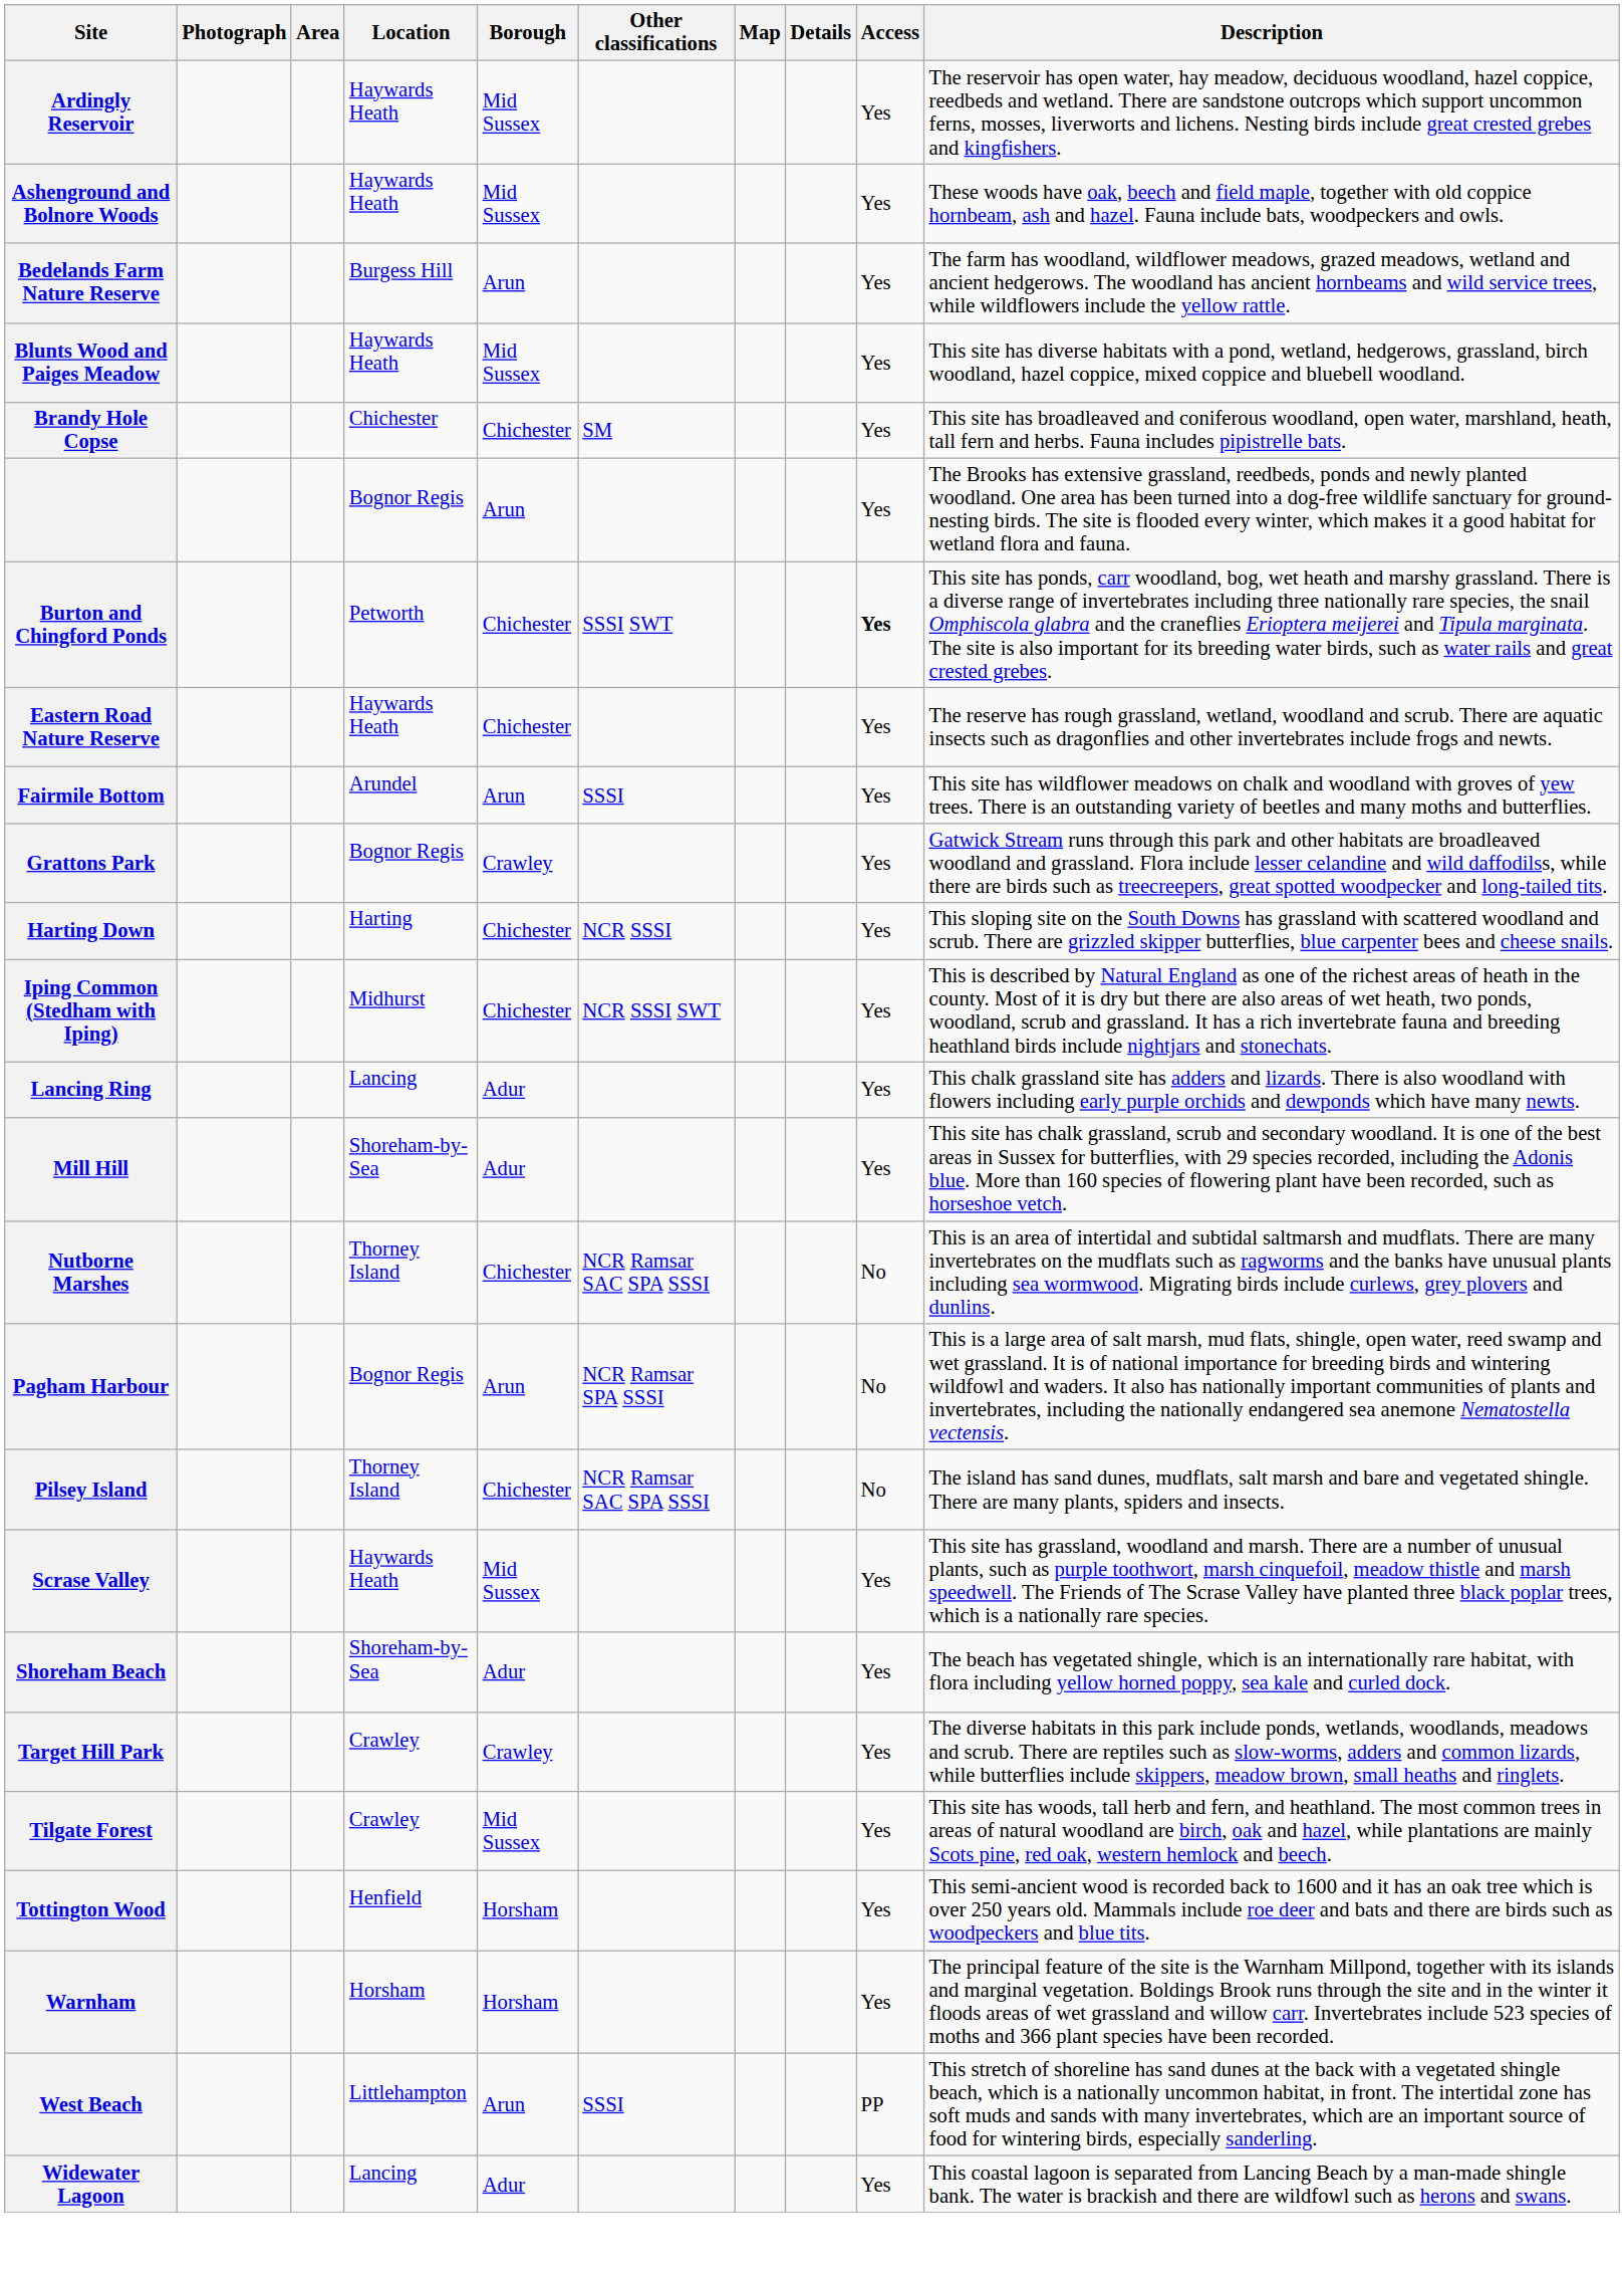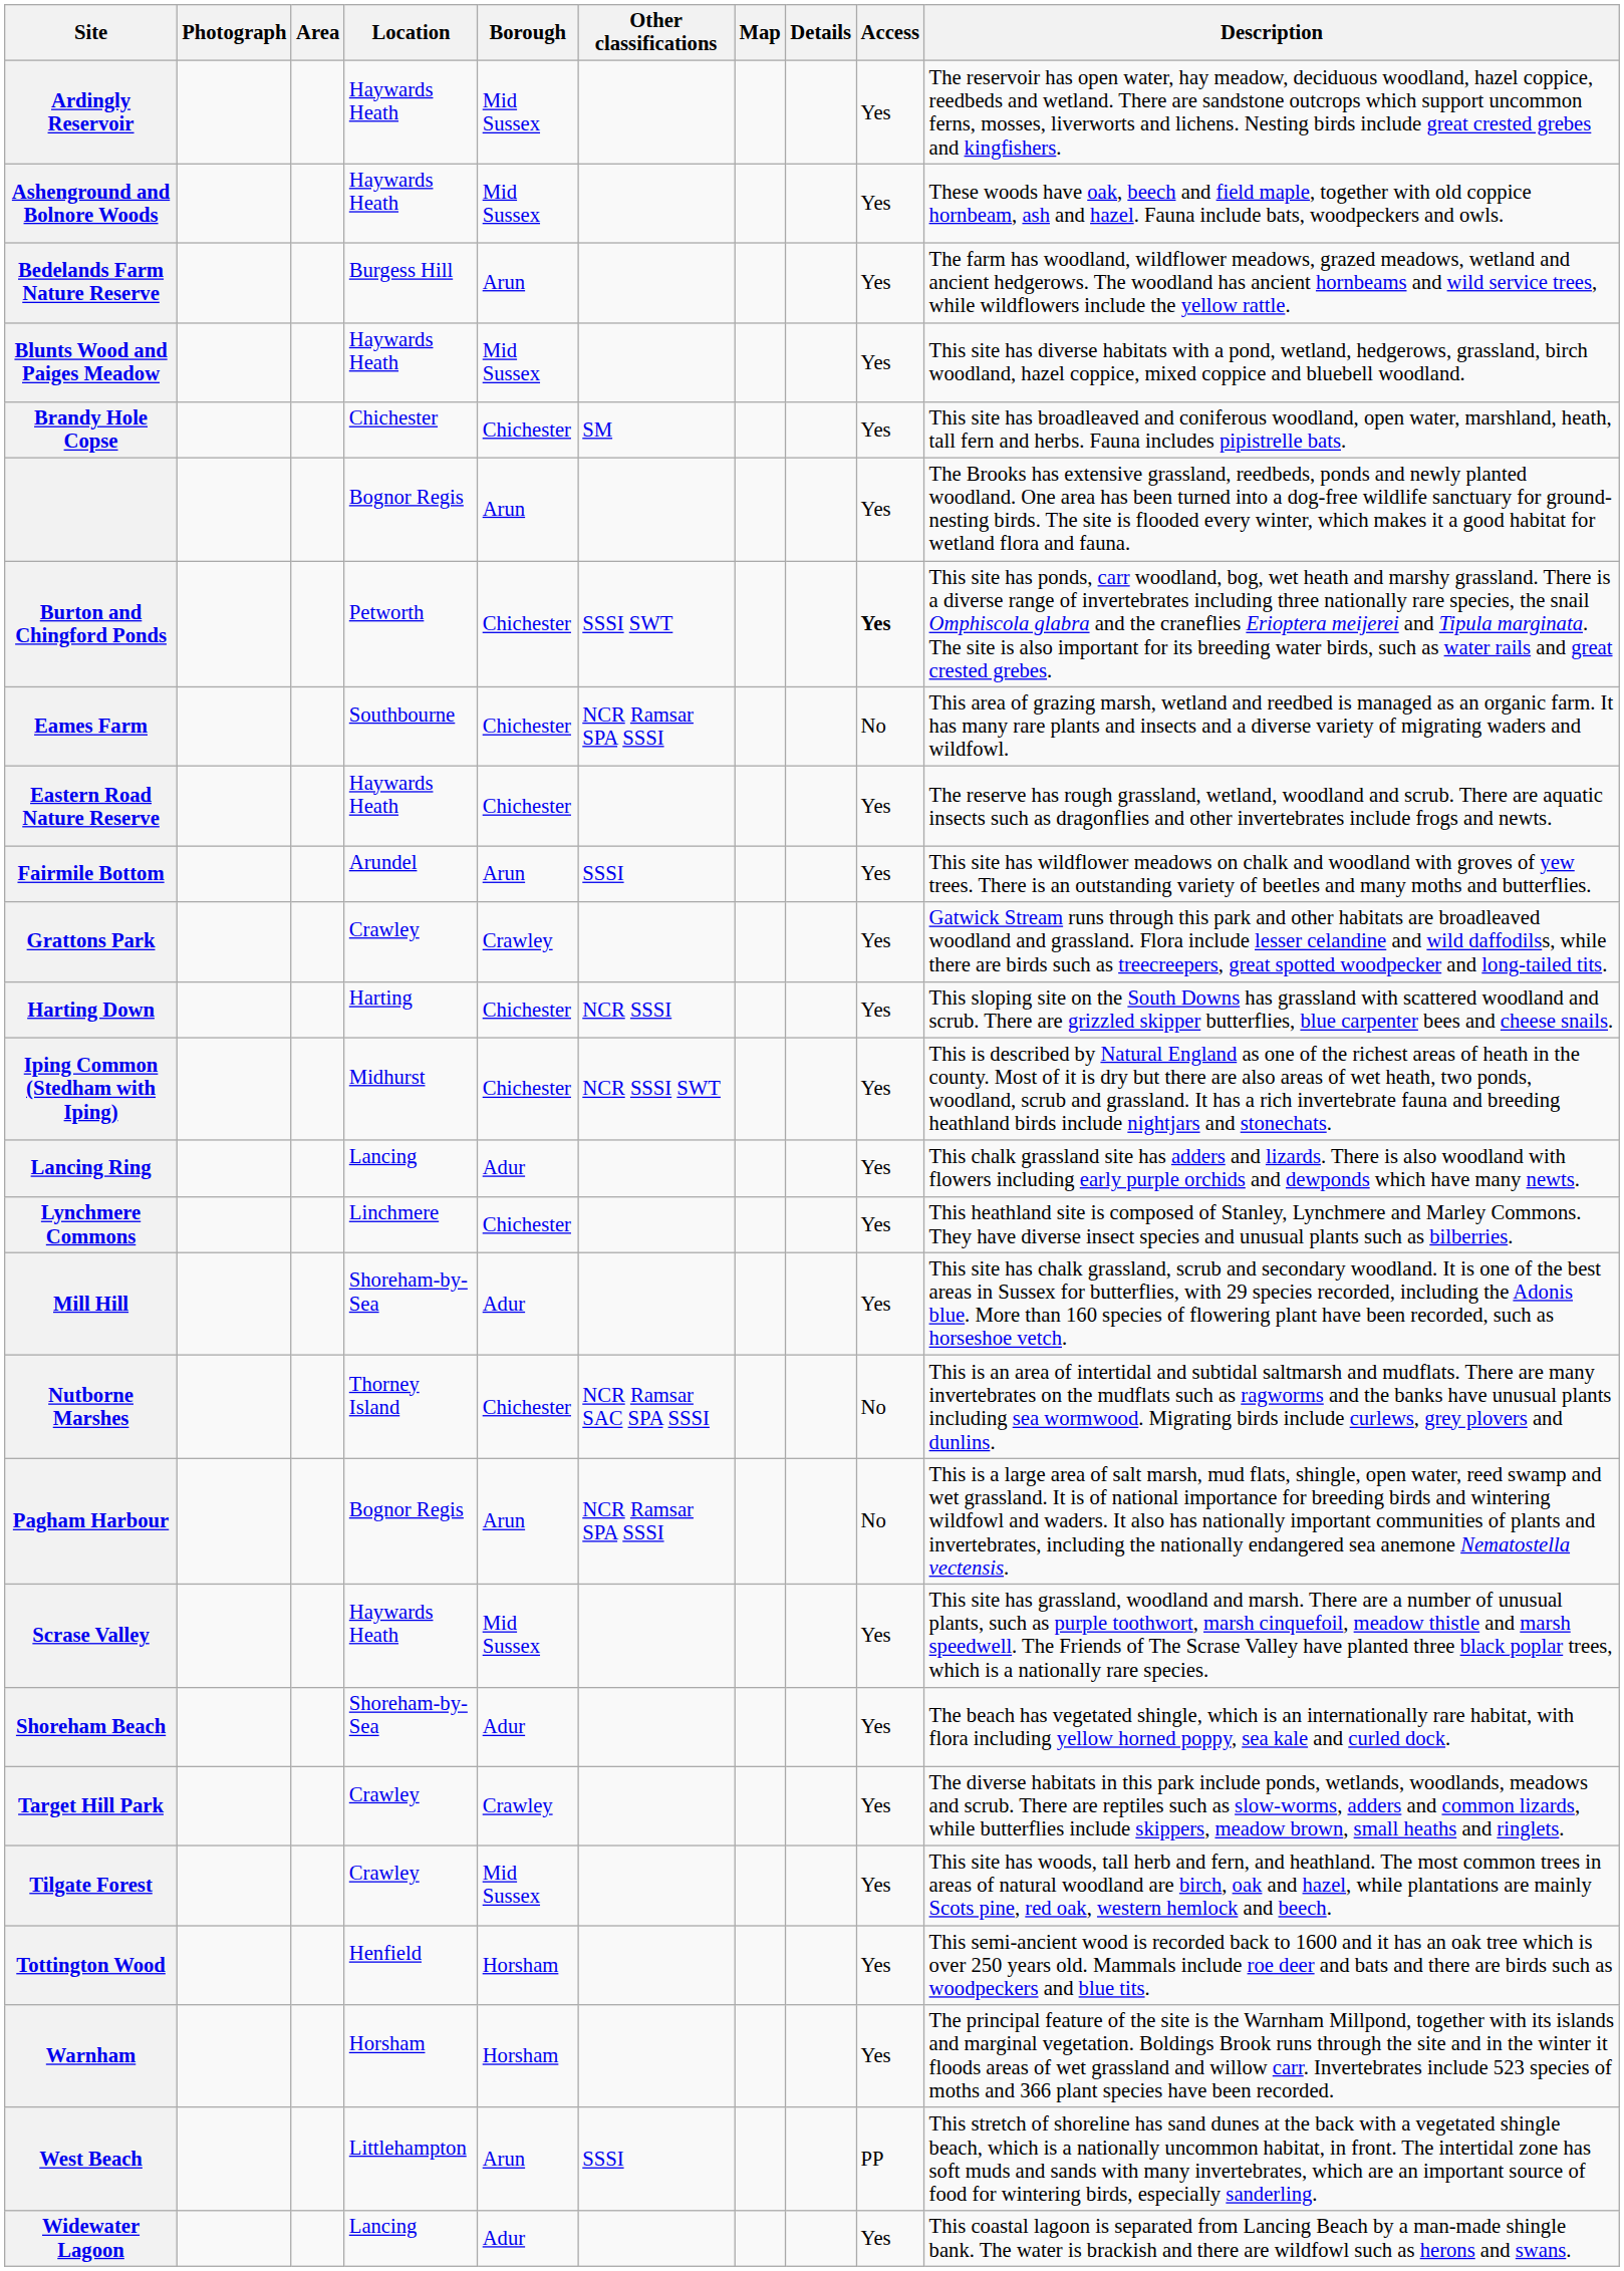+ row: Eames Farm | Southbourne | Chichester | NCR Ramsar SPA SSSI | No | This area of grazing marsh, wetland and reedbed is managed as an organic farm. It has many rare plants and insects and a diverse variety of migrating waders and wildfowl.
Grattons Park | Location: Bognor Regis -> Crawley
+ row: Lynchmere Commons | Linchmere | Chichester | Yes | This heathland site is composed of Stanley, Lynchmere and Marley Commons. They have diverse insect species and unusual plants such as bilberries.
- row: Pilsey Island | Thorney Island | Chichester | NCR Ramsar SAC SPA SSSI | No | The island has sand dunes, mudflats, salt marsh and bare and vegetated shingle. There are many plants, spiders and insects.
